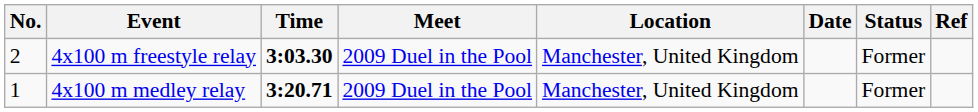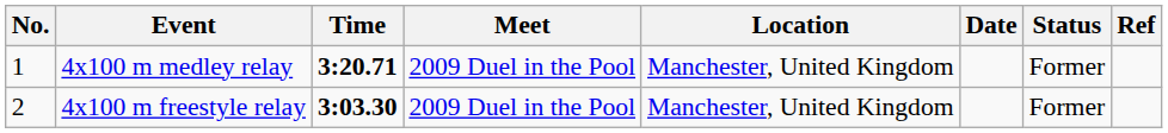rows swapped: 4x100 m medley relay <-> 4x100 m freestyle relay
